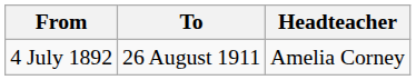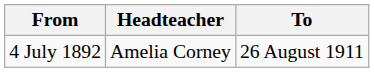columns swapped: To <-> Headteacher
